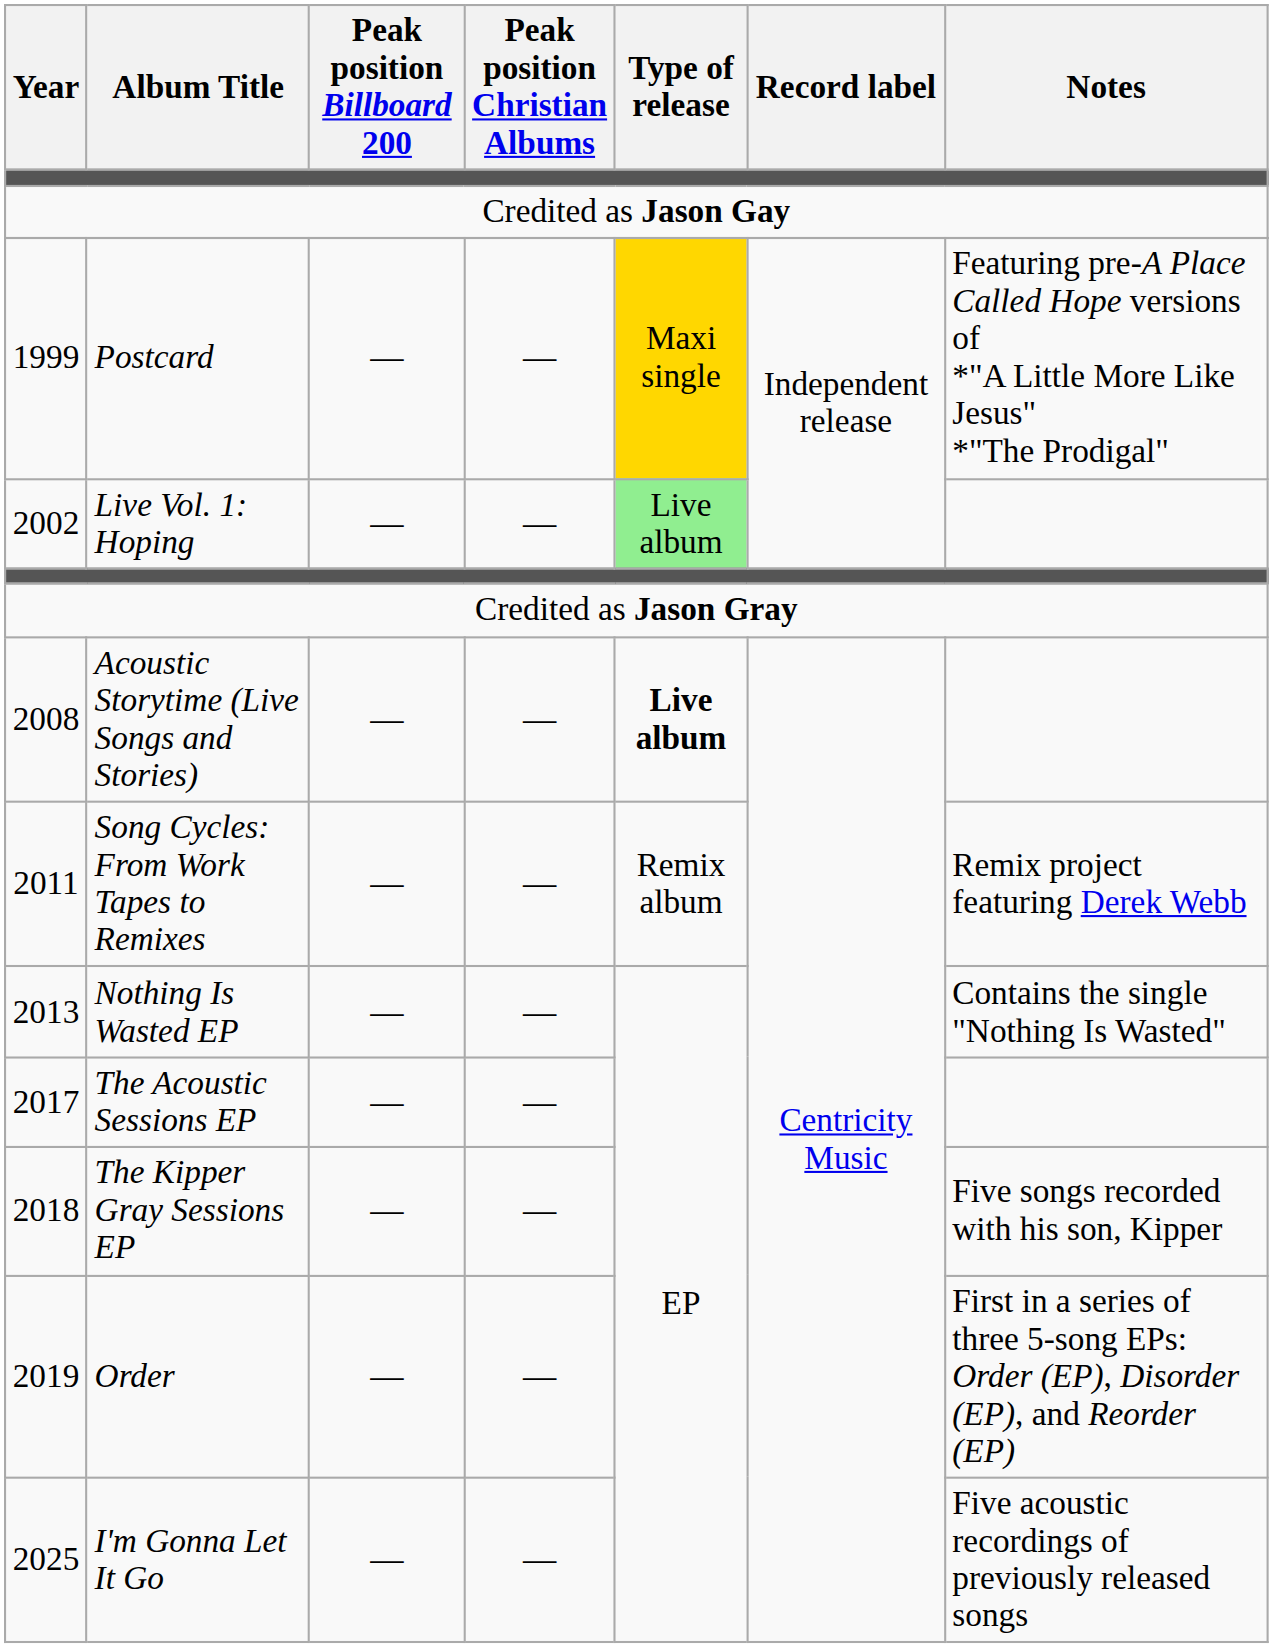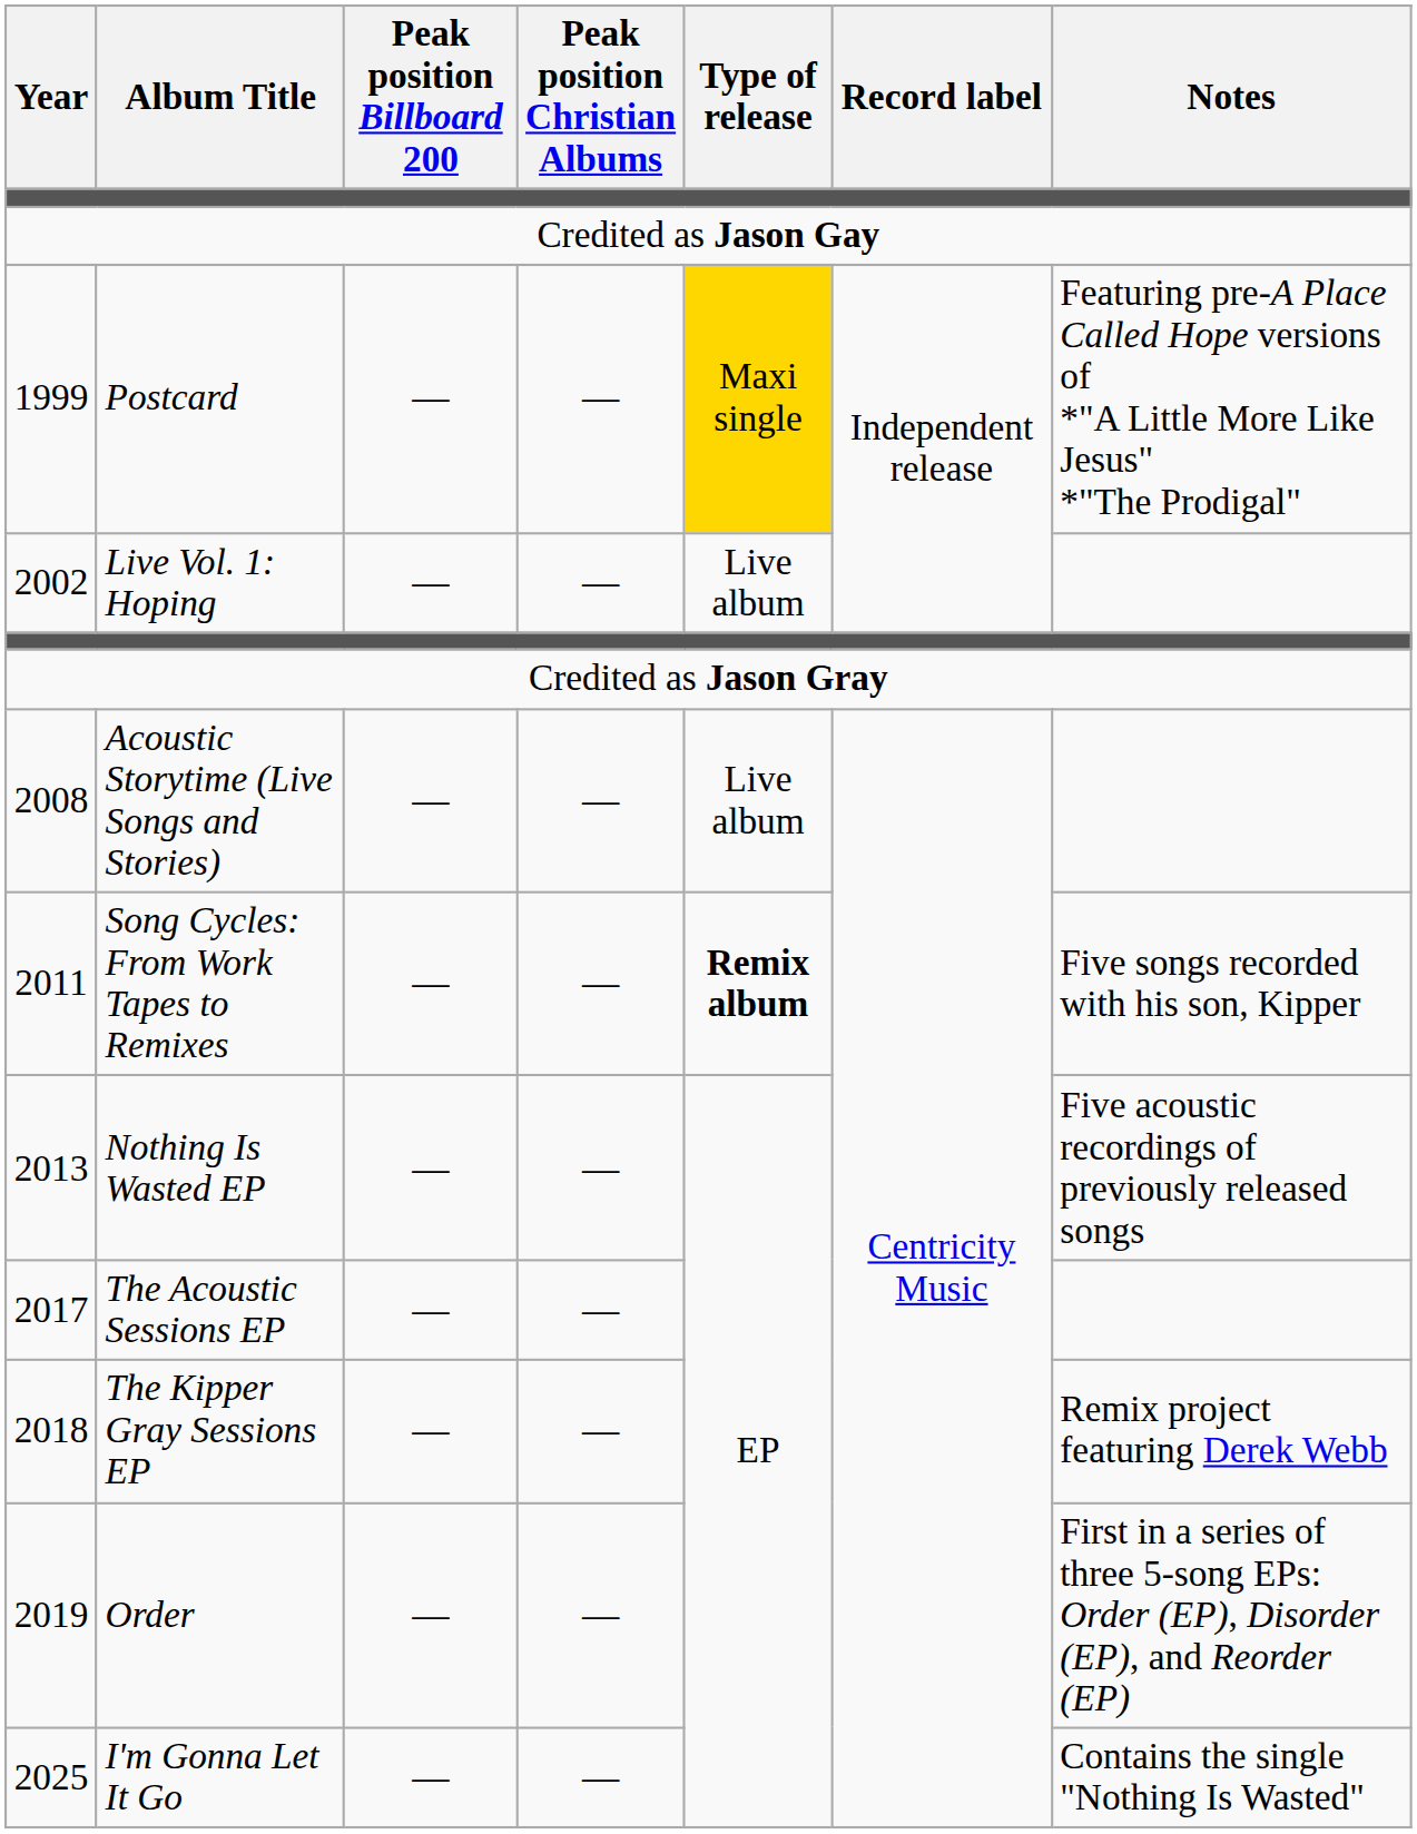Live Vol. 1: Hoping | Type of release: lightgreen background -> no background
Acoustic Storytime (Live Songs and Stories) | Type of release: bold -> normal
Song Cycles: From Work Tapes to Remixes | Type of release: normal -> bold
Song Cycles: From Work Tapes to Remixes | Notes: Remix project featuring Derek Webb -> Five songs recorded with his son, Kipper
Nothing Is Wasted EP | Notes: Contains the single "Nothing Is Wasted" -> Five acoustic recordings of previously released songs
The Kipper Gray Sessions EP | Notes: Five songs recorded with his son, Kipper -> Remix project featuring Derek Webb
I'm Gonna Let It Go | Notes: Five acoustic recordings of previously released songs -> Contains the single "Nothing Is Wasted"
